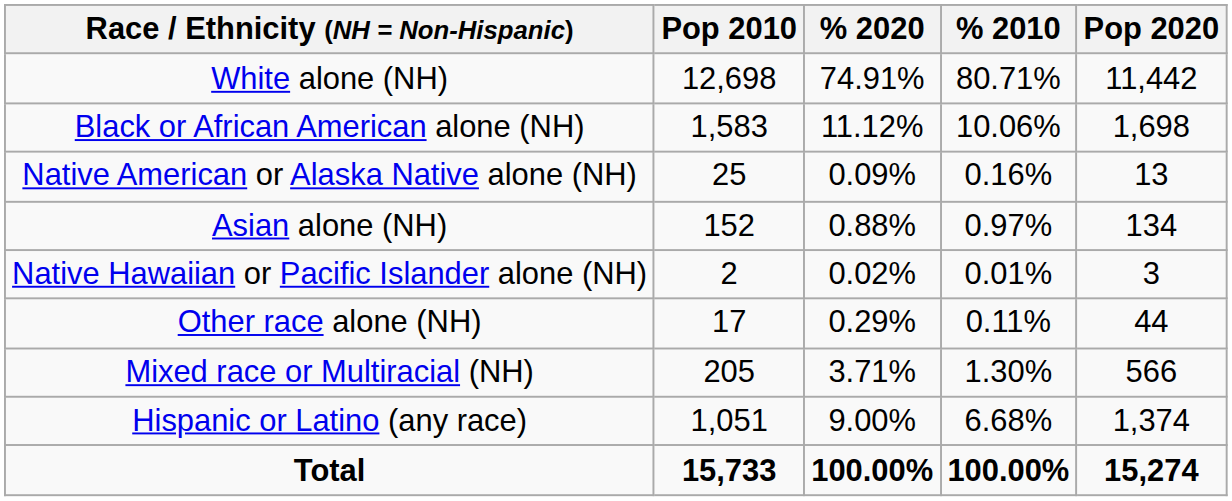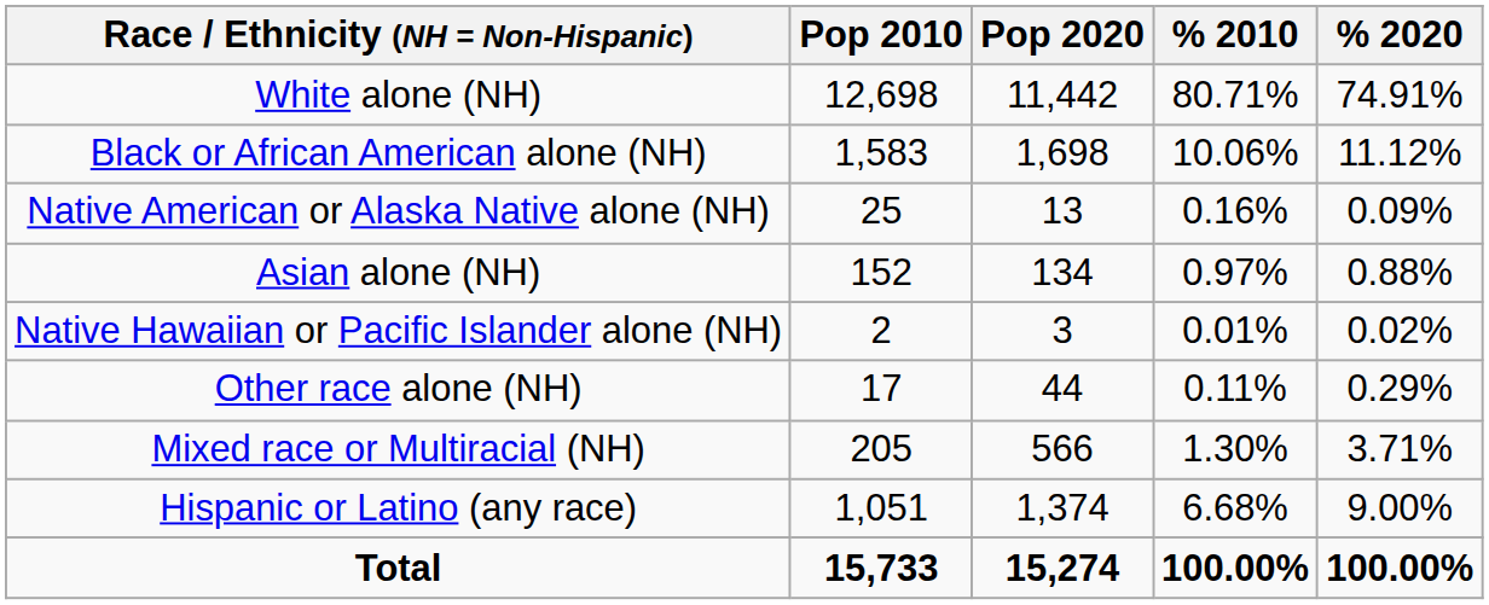columns swapped: Pop 2020 <-> % 2020
